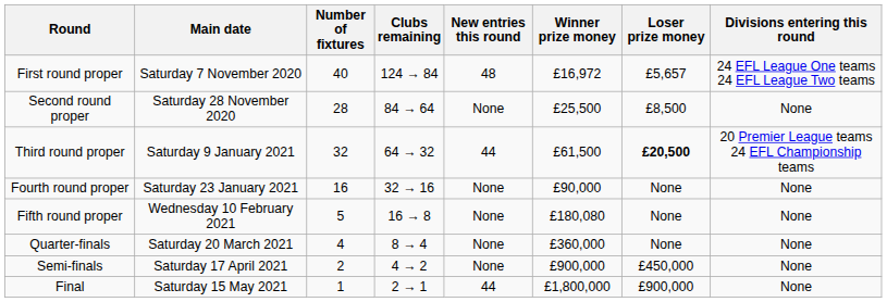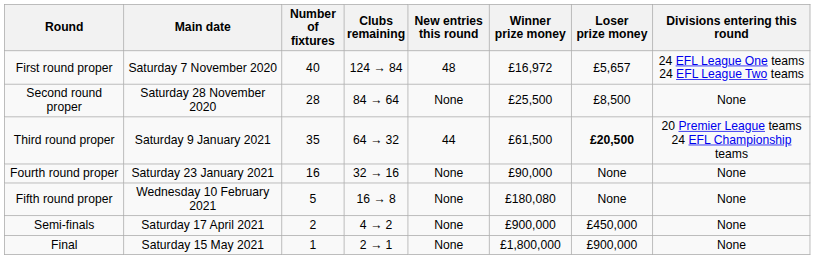Third round proper | Number of fixtures: 32 -> 35
- row: Quarter-finals | Saturday 20 March 2021 | 4 | 8 → 4 | None | £360,000 | None | None
Final | New entries this round: 44 -> None
